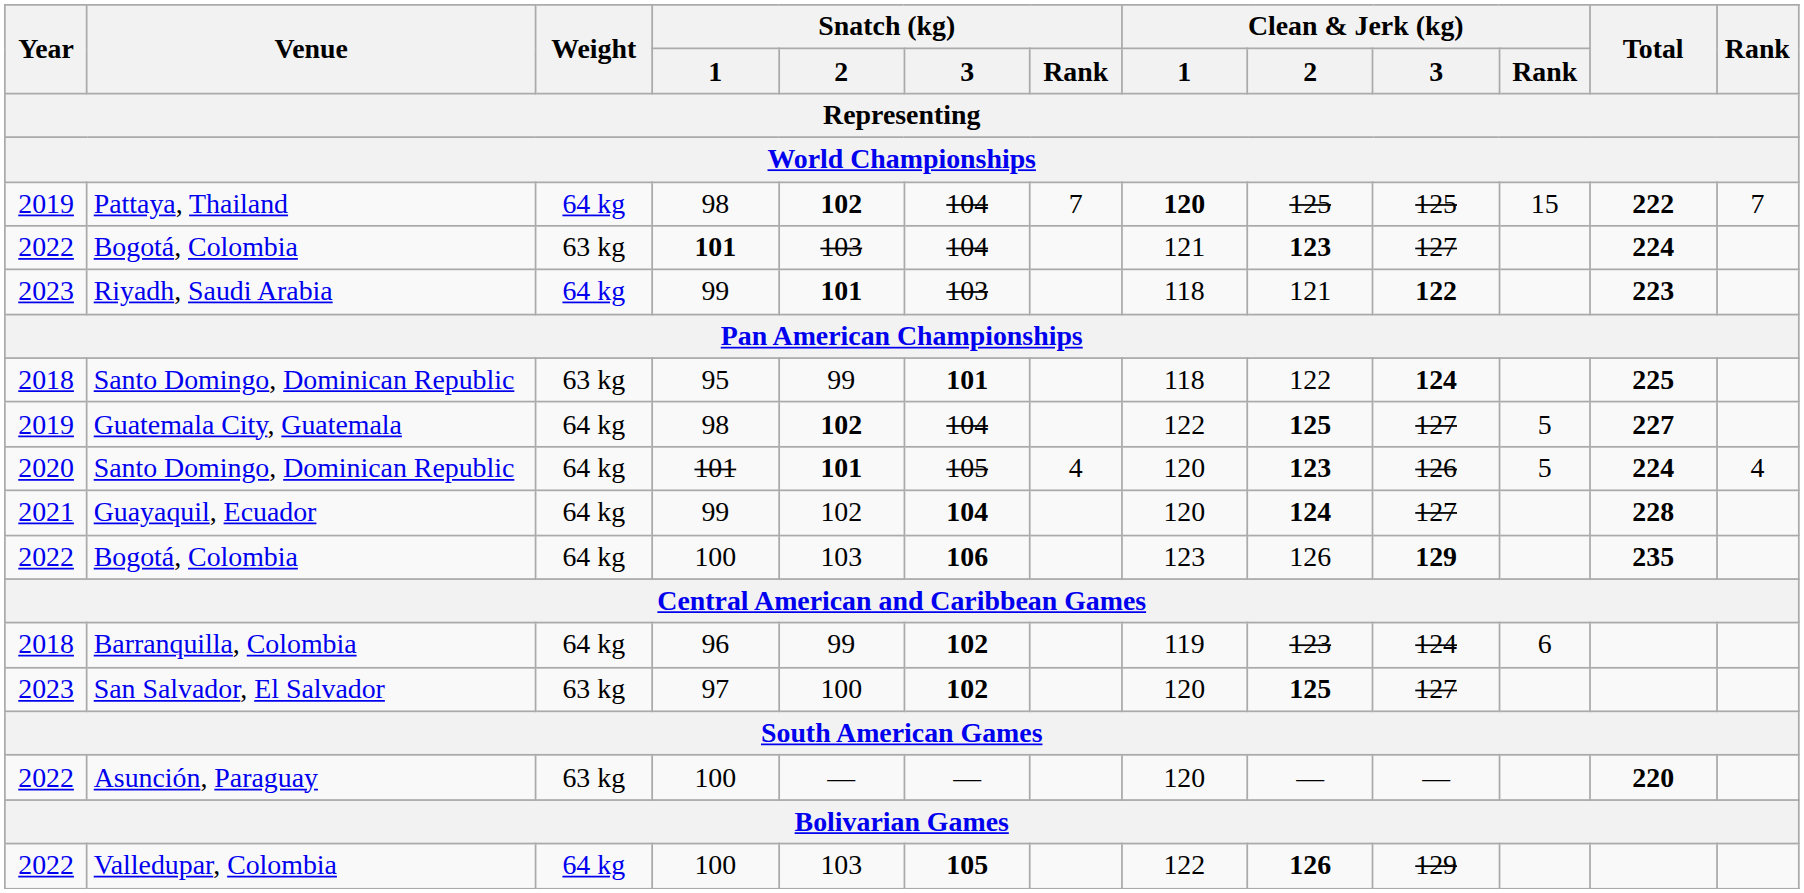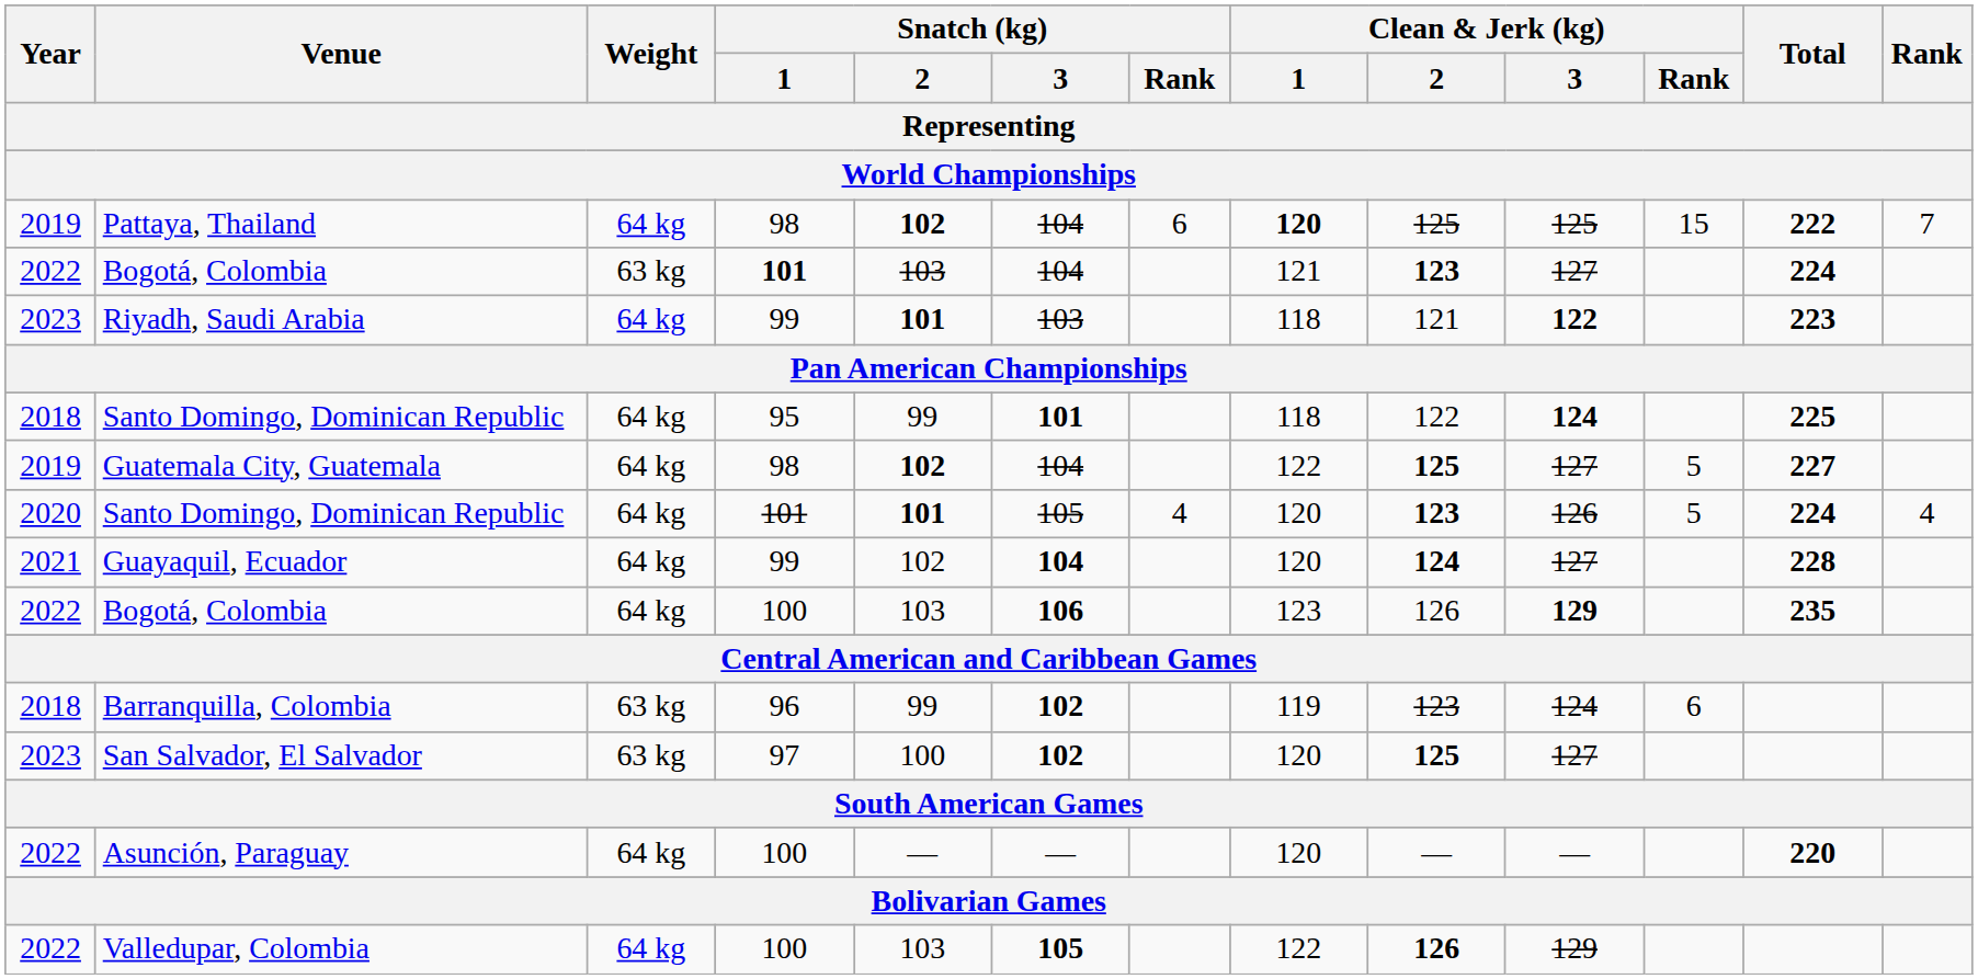Pattaya, Thailand | Snatch (kg) / Rank: 7 -> 6
Santo Domingo, Dominican Republic / 95 | Weight: 63 kg -> 64 kg
Barranquilla, Colombia | Weight: 64 kg -> 63 kg
Asunción, Paraguay | Weight: 63 kg -> 64 kg
